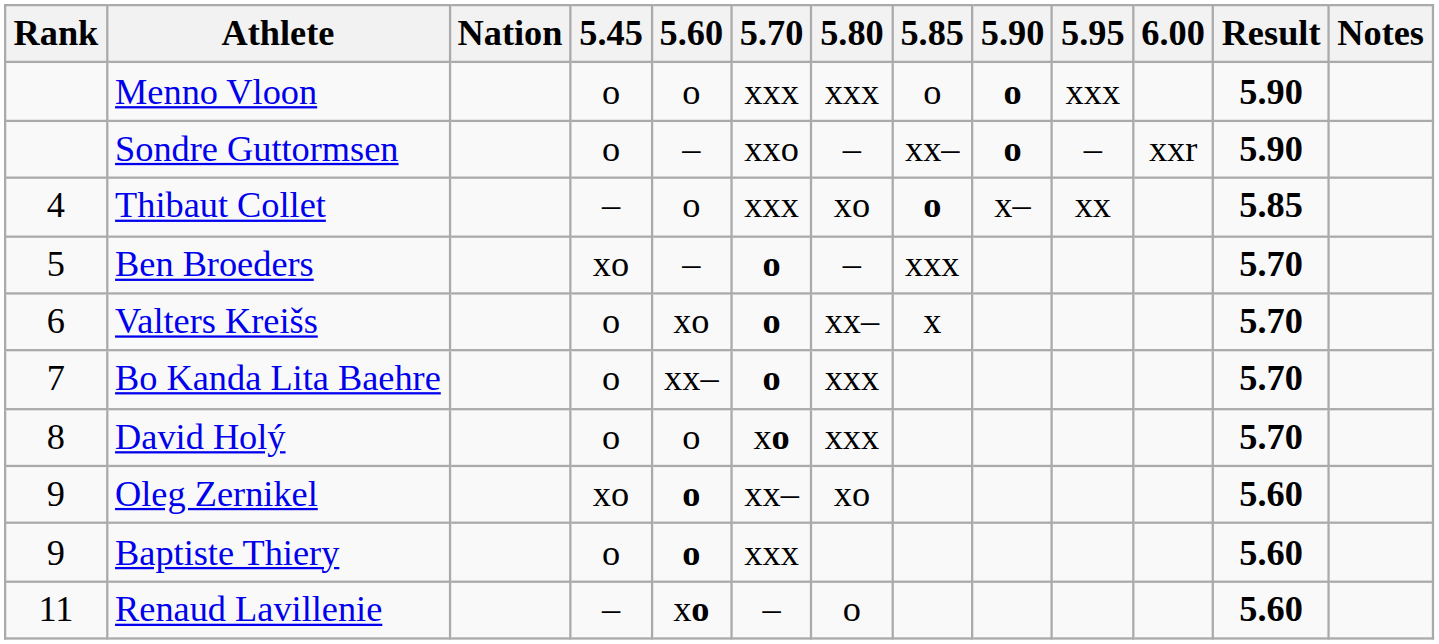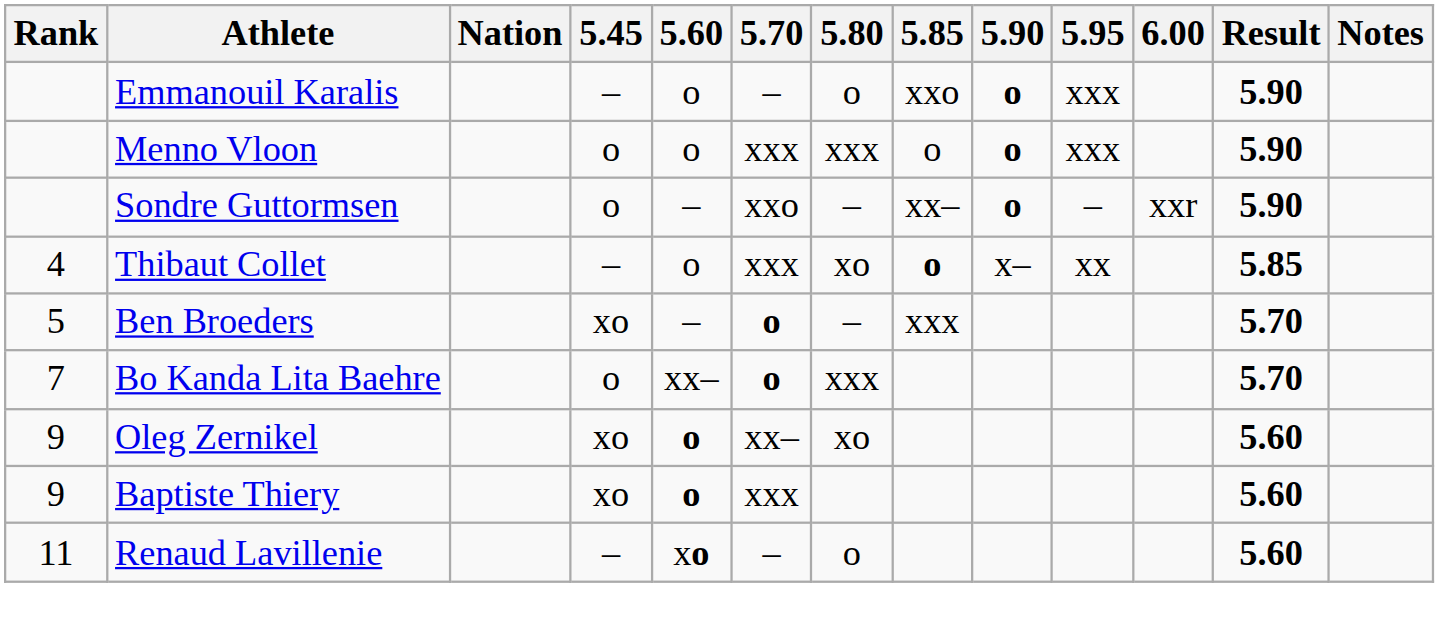+ row: Emmanouil Karalis | – | o | – | o | xxo | o | xxx | 5.90
- row: 6 | Valters Kreišs | o | xo | o | xx– | x | 5.70
- row: 8 | David Holý | o | o | xo | xxx | 5.70
Baptiste Thiery | 5.45: o -> xo
